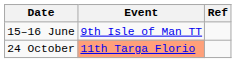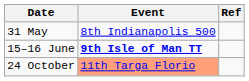+ row: 31 May | 8th Indianapolis 500
15–16 June | Event: normal -> bold
